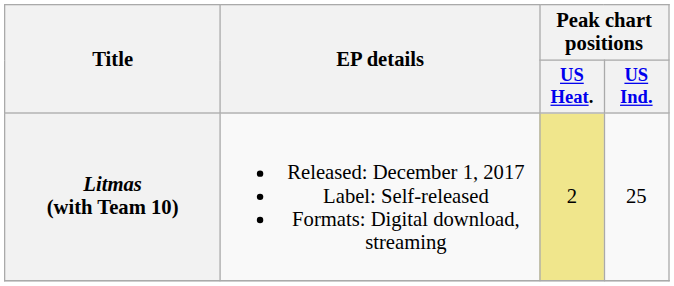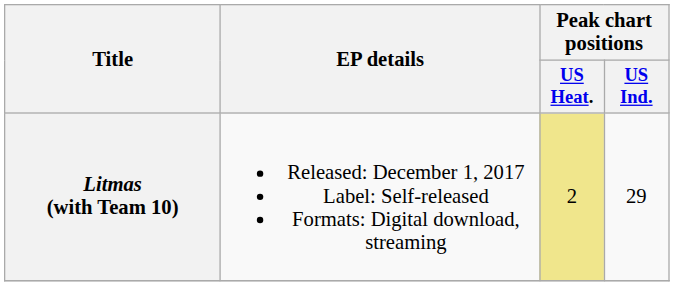Litmas (with Team 10) | Peak chart positions / US Ind.: 25 -> 29
